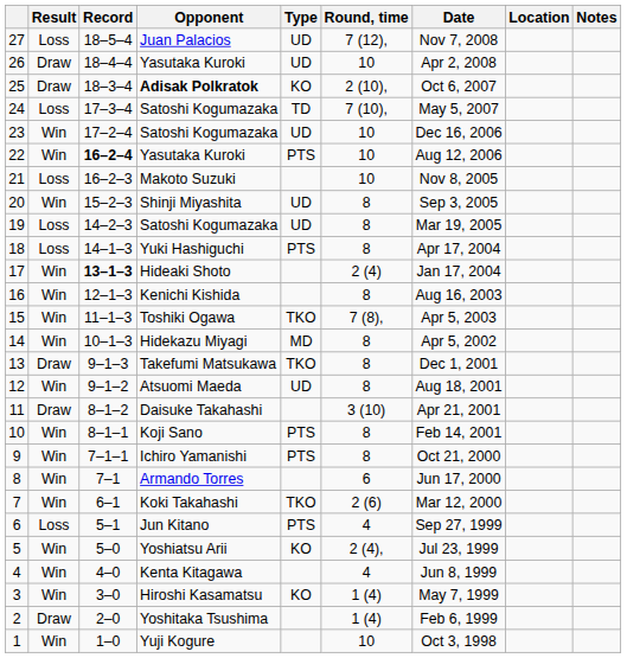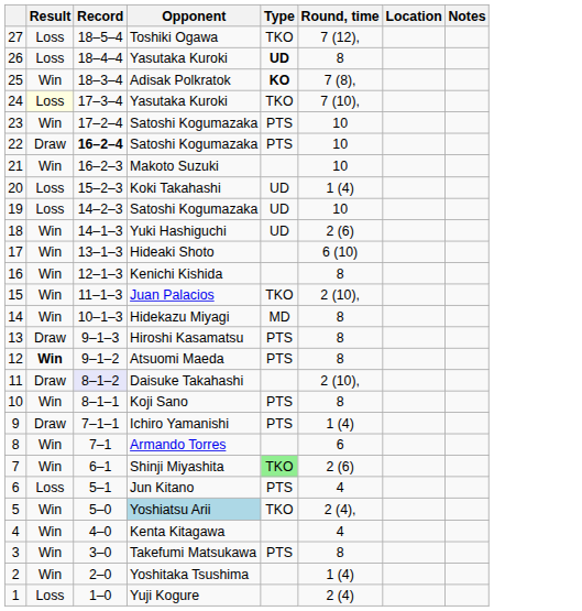- column: Date | Nov 7, 2008 | Apr 2, 2008 | Oct 6, 2007 | May 5, 2007 | Dec 16, 2006 | Aug 12, 2006 | Nov 8, 2005 | Sep 3, 2005 | Mar 19, 2005 | Apr 17, 2004 | Jan 17, 2004 | Aug 16, 2003 | Apr 5, 2003 | Apr 5, 2002 | Dec 1, 2001 | Aug 18, 2001 | Apr 21, 2001 | Feb 14, 2001 | Oct 21, 2000 | Jun 17, 2000 | Mar 12, 2000 | Sep 27, 1999 | Jul 23, 1999 | Jun 8, 1999 | May 7, 1999 | Feb 6, 1999 | Oct 3, 1998
27 | Opponent: Juan Palacios -> Toshiki Ogawa
27 | Type: UD -> TKO
26 | Result: Draw -> Loss
26 | Type: normal -> bold
26 | Round, time: 10 -> 8
25 | Result: Draw -> Win
25 | Opponent: bold -> normal
25 | Type: normal -> bold
25 | Round, time: 2 (10), -> 7 (8),
24 | Result: no background -> lightyellow background
24 | Opponent: Satoshi Kogumazaka -> Yasutaka Kuroki
24 | Type: TD -> TKO
23 | Type: UD -> PTS
22 | Result: Win -> Draw
22 | Opponent: Yasutaka Kuroki -> Satoshi Kogumazaka
21 | Result: Loss -> Win
20 | Result: Win -> Loss
20 | Opponent: Shinji Miyashita -> Koki Takahashi
20 | Round, time: 8 -> 1 (4)
19 | Round, time: 8 -> 10
18 | Result: Loss -> Win
18 | Type: PTS -> UD
18 | Round, time: 8 -> 2 (6)
17 | Record: bold -> normal
17 | Round, time: 2 (4) -> 6 (10)
15 | Opponent: Toshiki Ogawa -> Juan Palacios
15 | Round, time: 7 (8), -> 2 (10),
13 | Opponent: Takefumi Matsukawa -> Hiroshi Kasamatsu
13 | Type: TKO -> PTS
12 | Result: normal -> bold
12 | Type: UD -> PTS
11 | Record: no background -> lavender background
11 | Round, time: 3 (10) -> 2 (10),
9 | Result: Win -> Draw
9 | Round, time: 8 -> 1 (4)
7 | Opponent: Koki Takahashi -> Shinji Miyashita
7 | Type: no background -> lightgreen background
5 | Opponent: no background -> lightblue background
5 | Type: KO -> TKO
3 | Opponent: Hiroshi Kasamatsu -> Takefumi Matsukawa
3 | Type: KO -> PTS
3 | Round, time: 1 (4) -> 8
2 | Result: Draw -> Win
1 | Result: Win -> Loss
1 | Round, time: 10 -> 2 (4)
